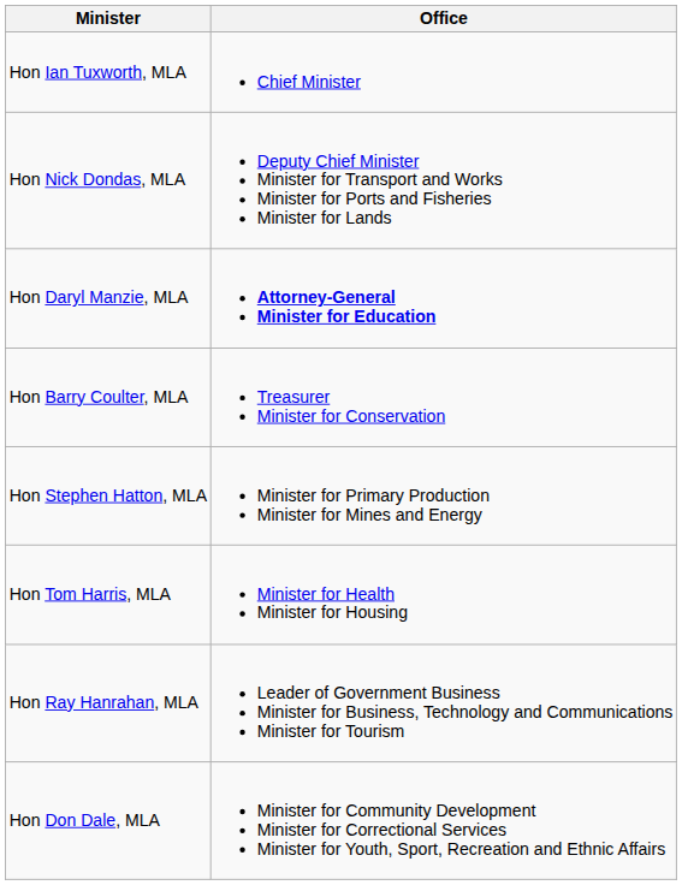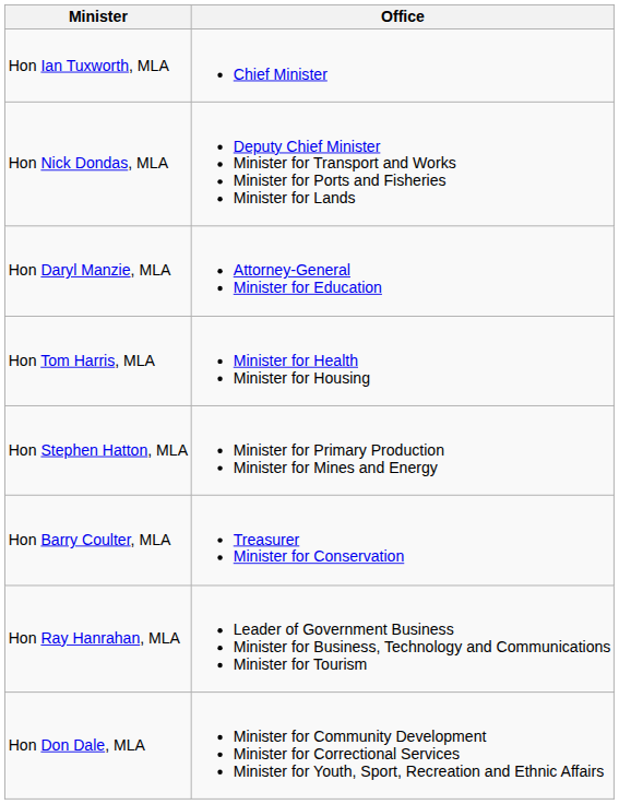Hon Daryl Manzie, MLA | Office: bold -> normal
rows swapped: Hon Barry Coulter, MLA <-> Hon Tom Harris, MLA
